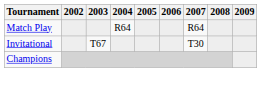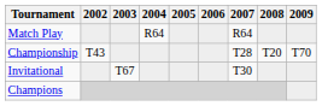+ row: Championship | T43 | T28 | T20 | T70
